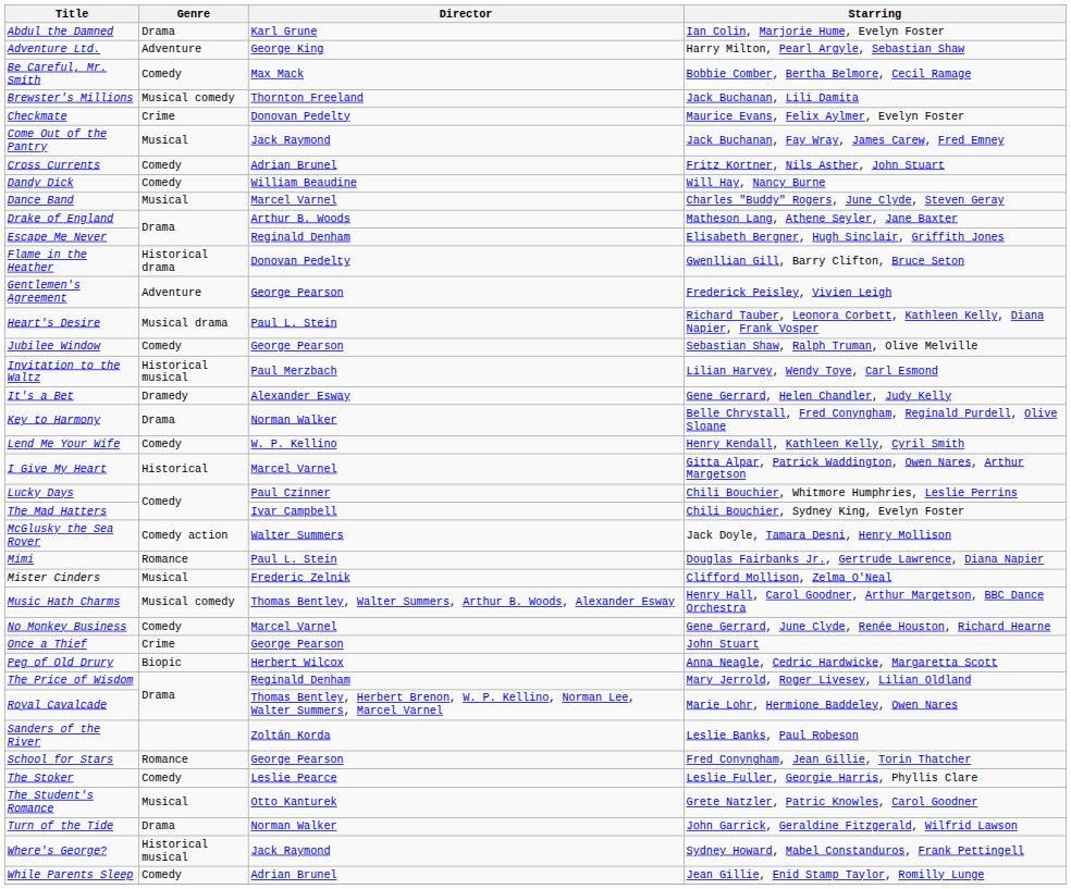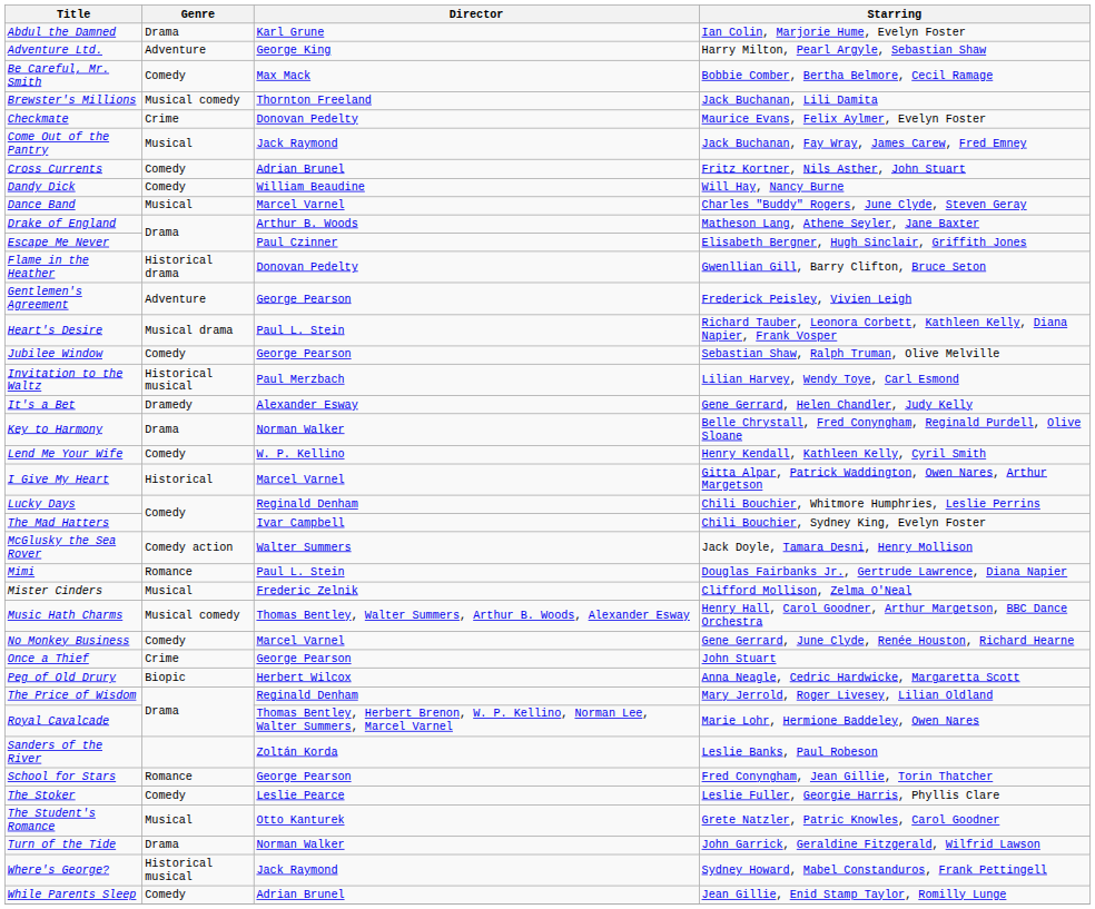Escape Me Never | Director: Reginald Denham -> Paul Czinner
Lucky Days | Director: Paul Czinner -> Reginald Denham
